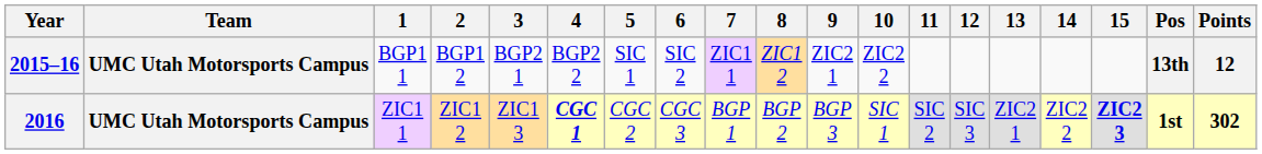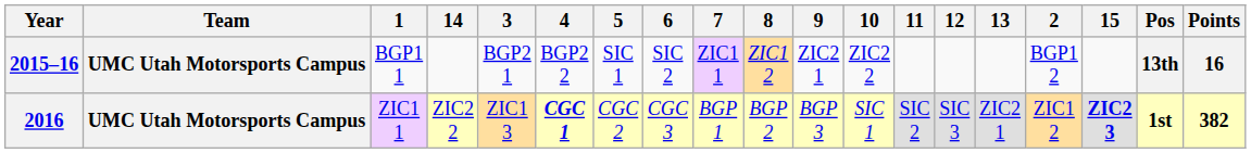columns swapped: 2 <-> 14
2015–16 | Points: 12 -> 16
2016 | Points: 302 -> 382
